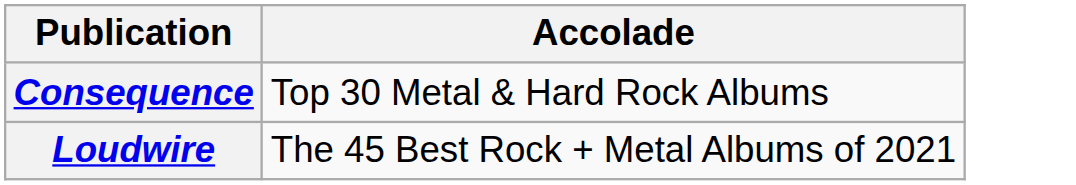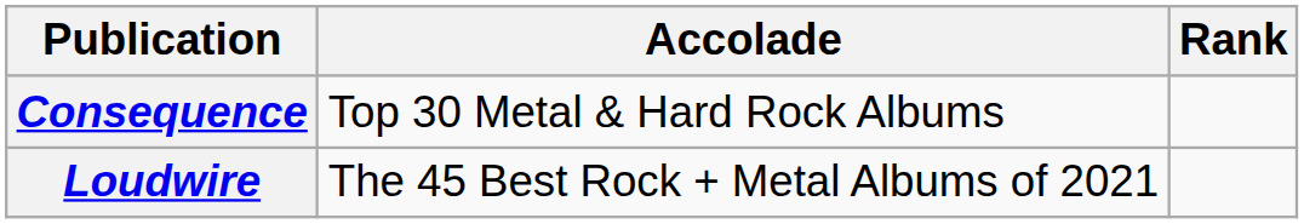+ column: Rank
